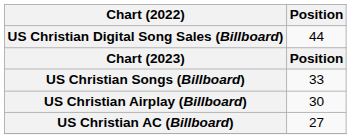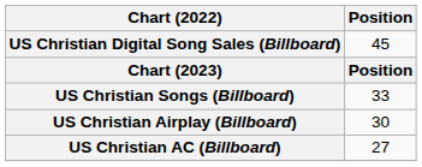US Christian Digital Song Sales (Billboard) | Position: 44 -> 45
